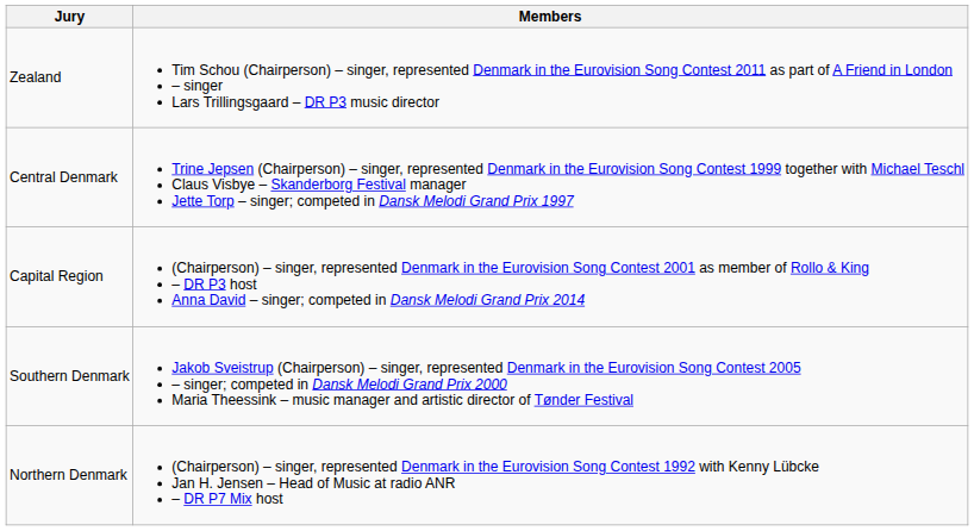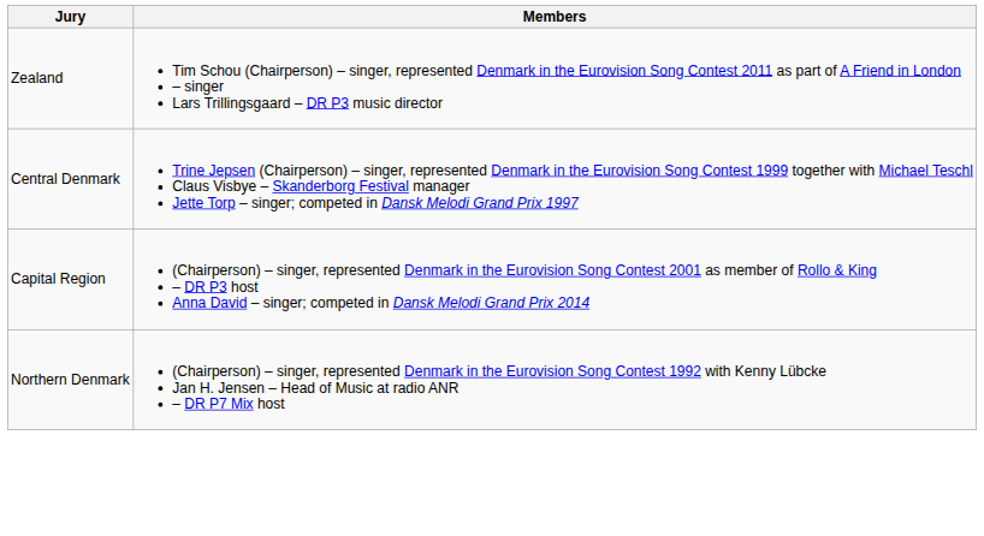- row: Southern Denmark | Jakob Sveistrup (Chairperson) – singer, represented Denmark in the Eurovision Song Contest 2005 – singer; competed in Dansk Melodi Grand Prix 2000 Maria Theessink – music manager and artistic director of Tønder Festival
